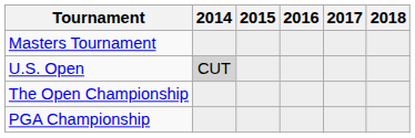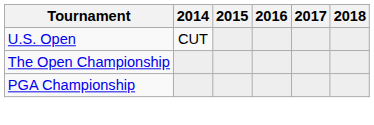- row: Masters Tournament
U.S. Open | 2014: lightgrey background -> no background
